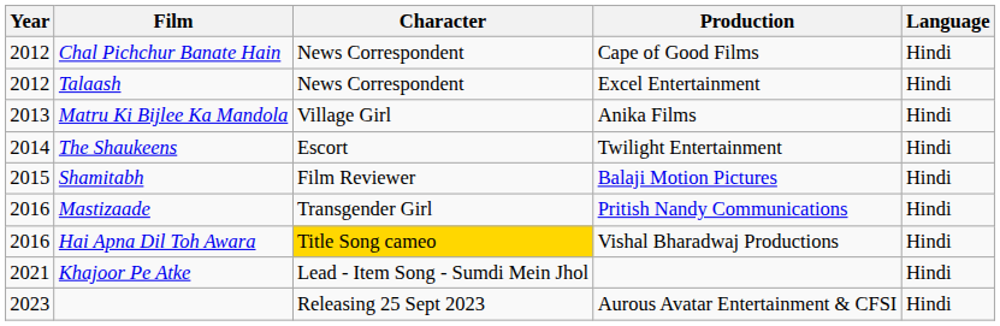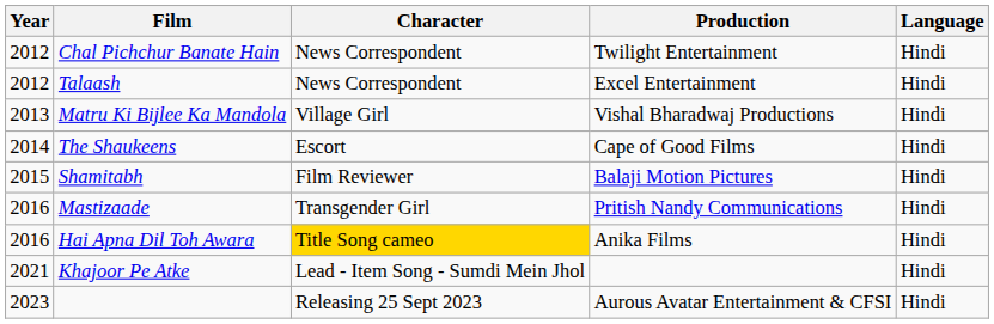Chal Pichchur Banate Hain | Production: Cape of Good Films -> Twilight Entertainment
Matru Ki Bijlee Ka Mandola | Production: Anika Films -> Vishal Bharadwaj Productions
The Shaukeens | Production: Twilight Entertainment -> Cape of Good Films
Hai Apna Dil Toh Awara | Production: Vishal Bharadwaj Productions -> Anika Films
